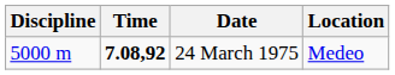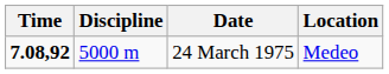columns swapped: Discipline <-> Time
